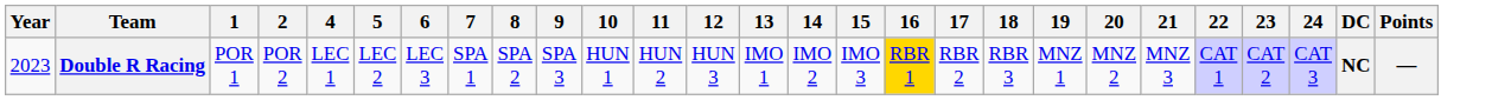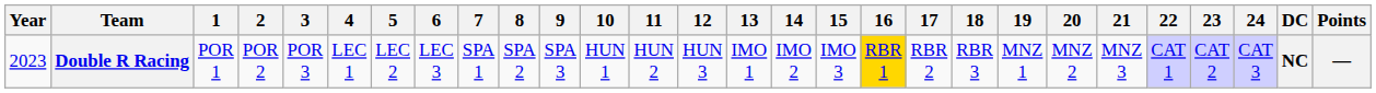+ column: 3 | POR 3
